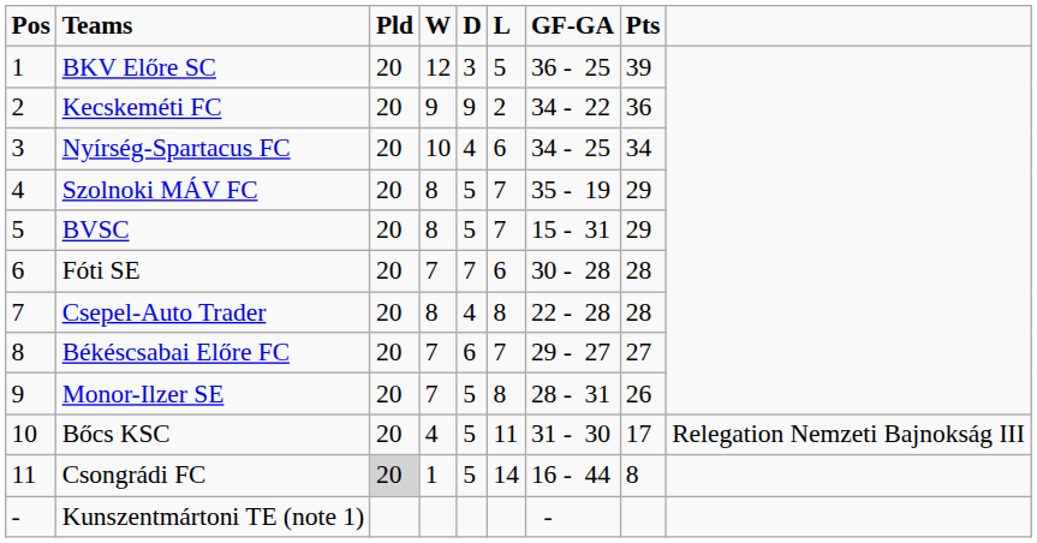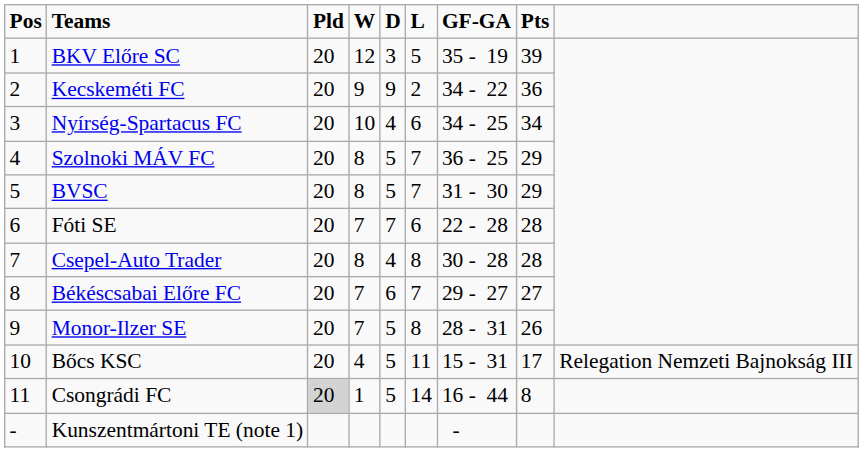BKV Előre SC | GF-GA: 36 - 25 -> 35 - 19
Szolnoki MÁV FC | GF-GA: 35 - 19 -> 36 - 25
BVSC | GF-GA: 15 - 31 -> 31 - 30
Fóti SE | GF-GA: 30 - 28 -> 22 - 28
Csepel-Auto Trader | GF-GA: 22 - 28 -> 30 - 28
Bőcs KSC | GF-GA: 31 - 30 -> 15 - 31
